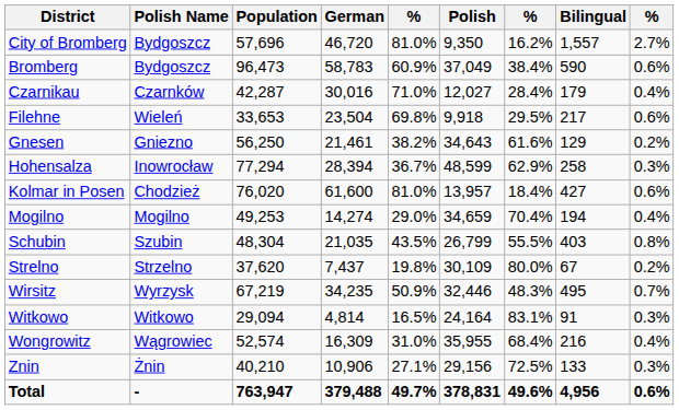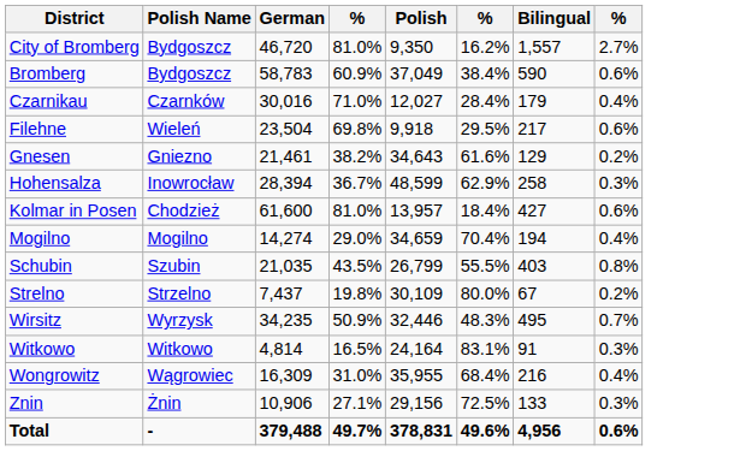- column: Population | 57,696 | 96,473 | 42,287 | 33,653 | 56,250 | 77,294 | 76,020 | 49,253 | 48,304 | 37,620 | 67,219 | 29,094 | 52,574 | 40,210 | 763,947
